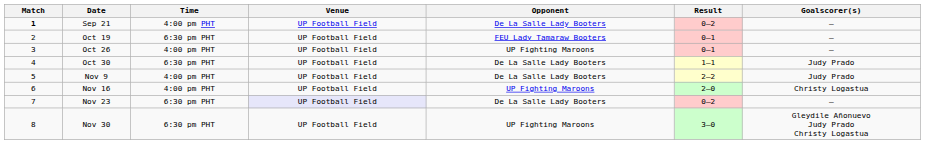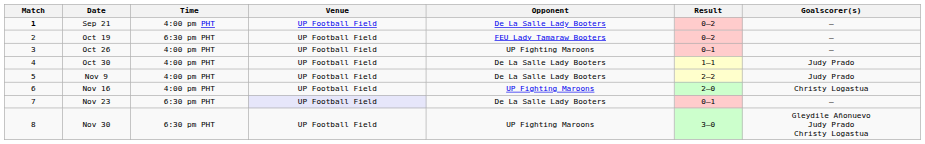Oct 19 | Result: 0–1 -> 0–2
Oct 30 | Time: 6:30 pm PHT -> 4:00 pm PHT
Nov 23 | Result: 0–2 -> 0–1
